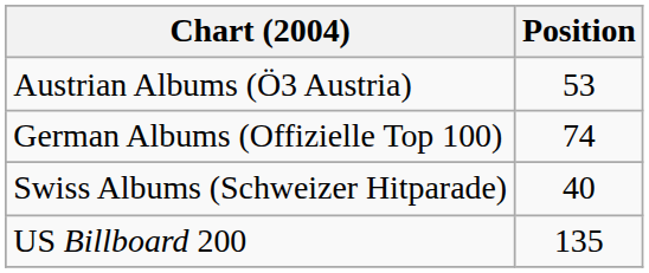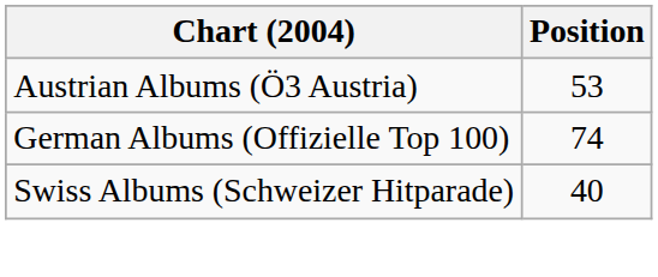- row: US Billboard 200 | 135
